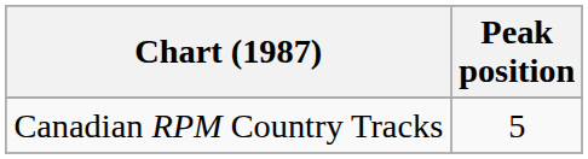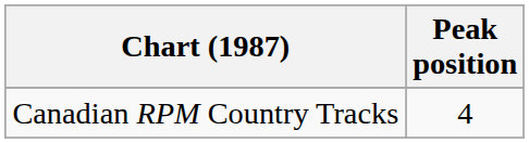Canadian RPM Country Tracks | Peak position: 5 -> 4
